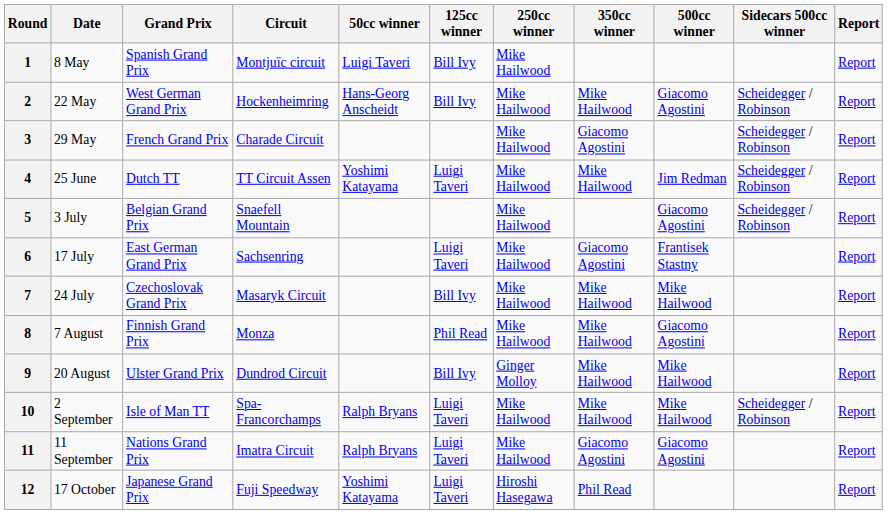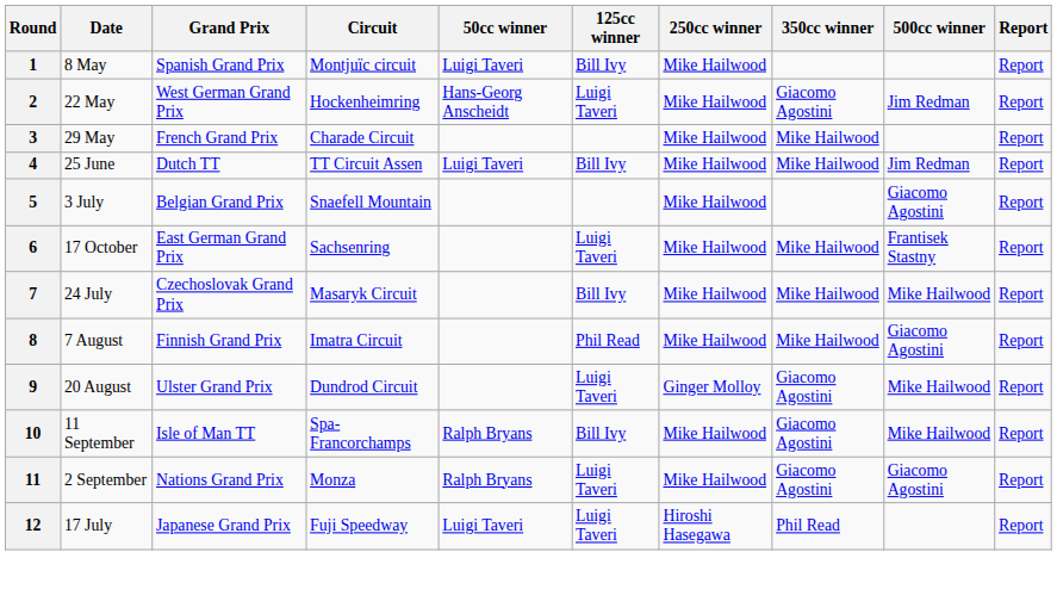- column: Sidecars 500cc winner | Scheidegger / Robinson | Scheidegger / Robinson | Scheidegger / Robinson | Scheidegger / Robinson | Scheidegger / Robinson
2 | 125cc winner: Bill Ivy -> Luigi Taveri
2 | 350cc winner: Mike Hailwood -> Giacomo Agostini
2 | 500cc winner: Giacomo Agostini -> Jim Redman
3 | 350cc winner: Giacomo Agostini -> Mike Hailwood
4 | 50cc winner: Yoshimi Katayama -> Luigi Taveri
4 | 125cc winner: Luigi Taveri -> Bill Ivy
6 | Date: 17 July -> 17 October
6 | 350cc winner: Giacomo Agostini -> Mike Hailwood
8 | Circuit: Monza -> Imatra Circuit
9 | 125cc winner: Bill Ivy -> Luigi Taveri
9 | 350cc winner: Mike Hailwood -> Giacomo Agostini
10 | Date: 2 September -> 11 September
10 | 125cc winner: Luigi Taveri -> Bill Ivy
10 | 350cc winner: Mike Hailwood -> Giacomo Agostini
11 | Date: 11 September -> 2 September
11 | Circuit: Imatra Circuit -> Monza
12 | Date: 17 October -> 17 July
12 | 50cc winner: Yoshimi Katayama -> Luigi Taveri
